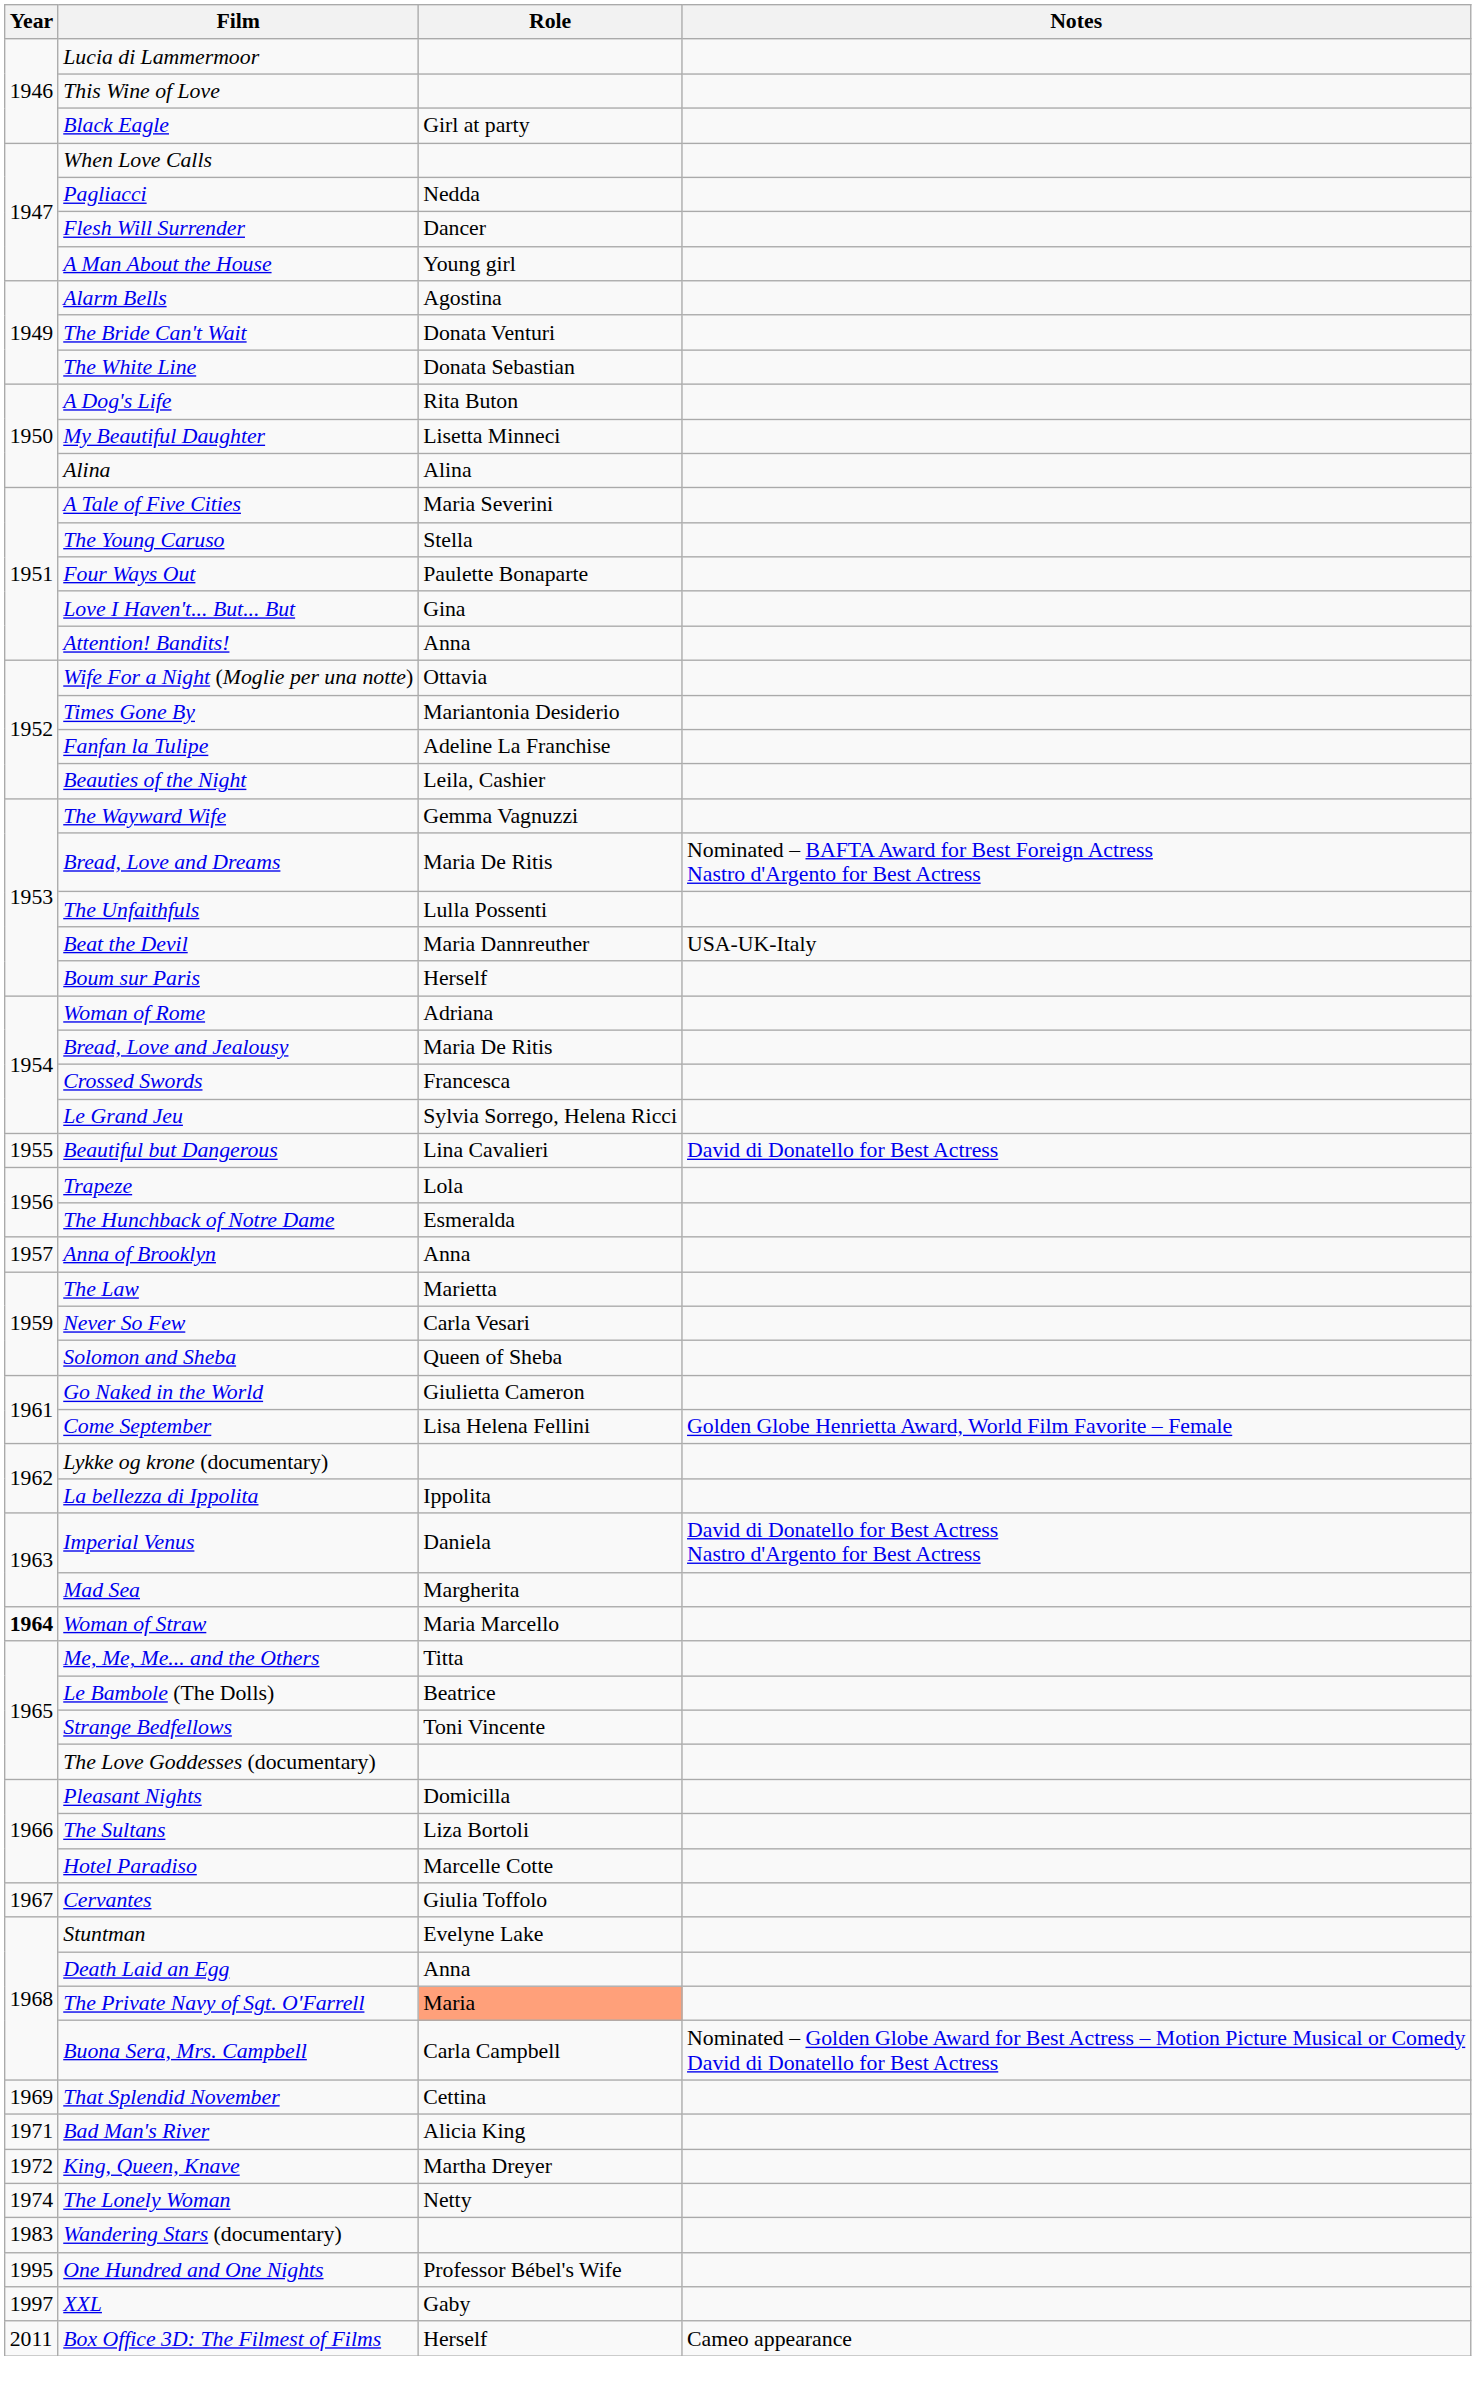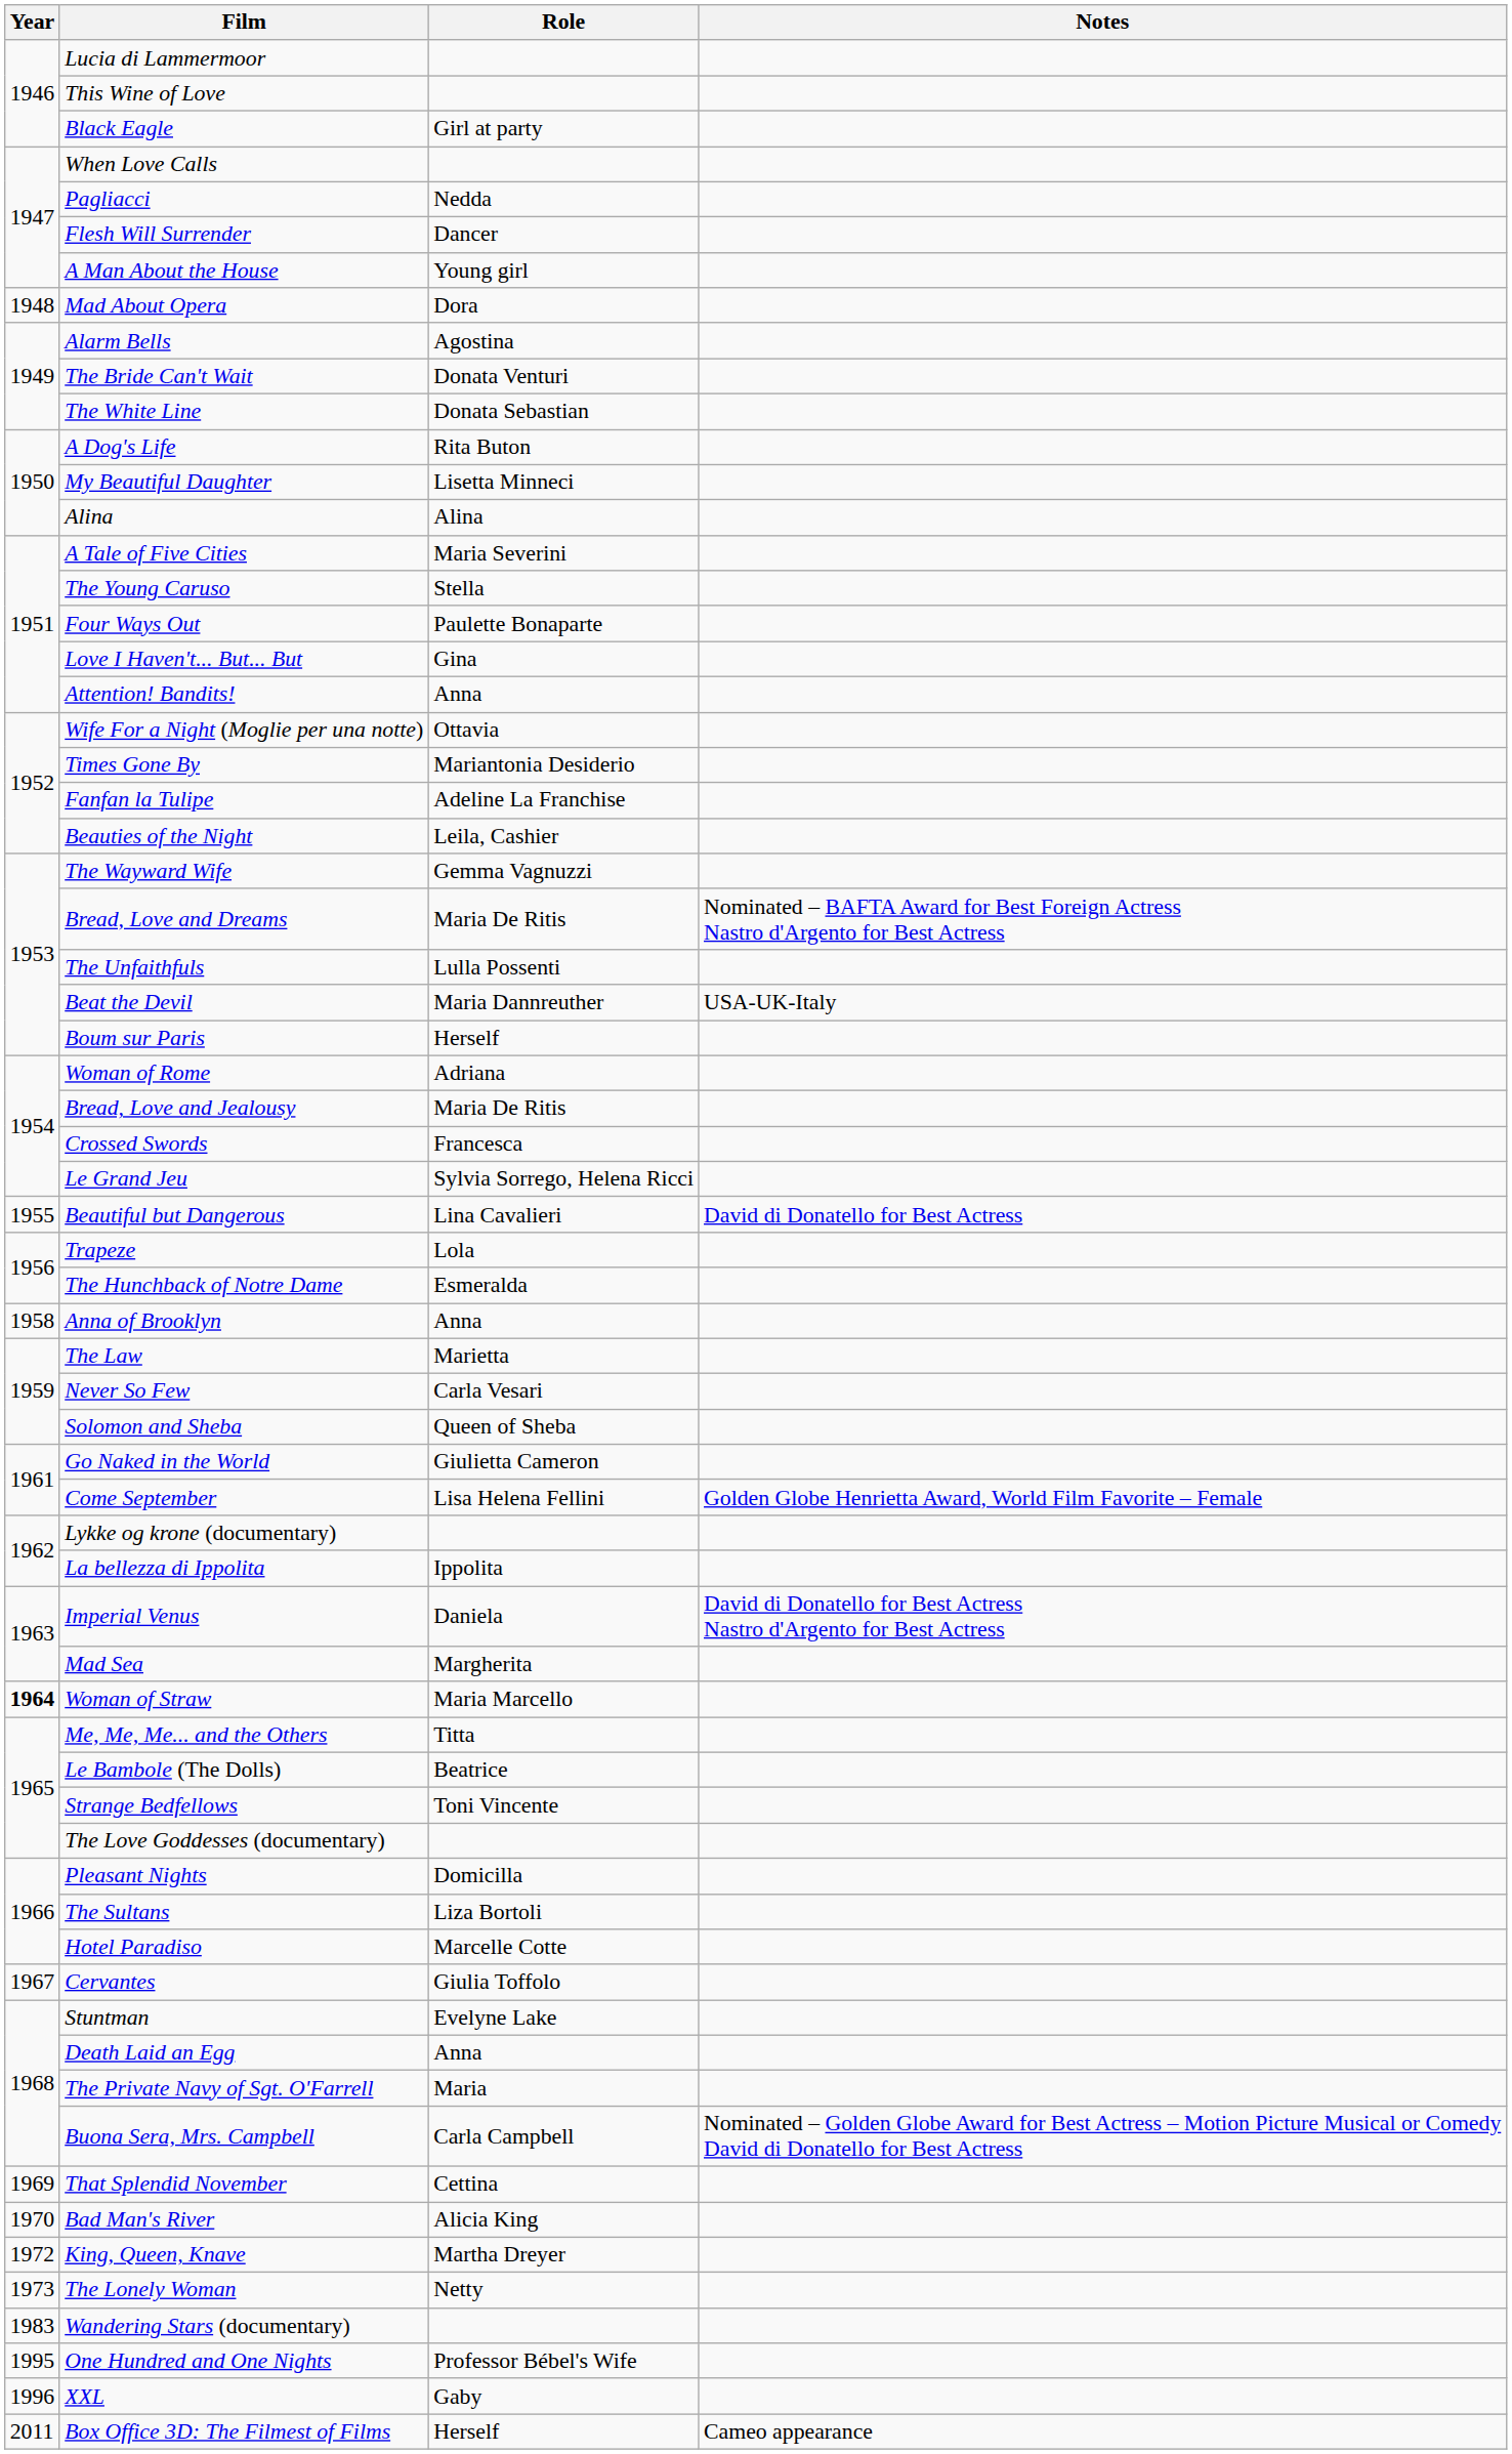+ row: 1948 | Mad About Opera | Dora
Anna of Brooklyn | Year: 1957 -> 1958
The Private Navy of Sgt. O'Farrell | Role: lightsalmon background -> no background
Bad Man's River | Year: 1971 -> 1970
The Lonely Woman | Year: 1974 -> 1973
XXL | Year: 1997 -> 1996
